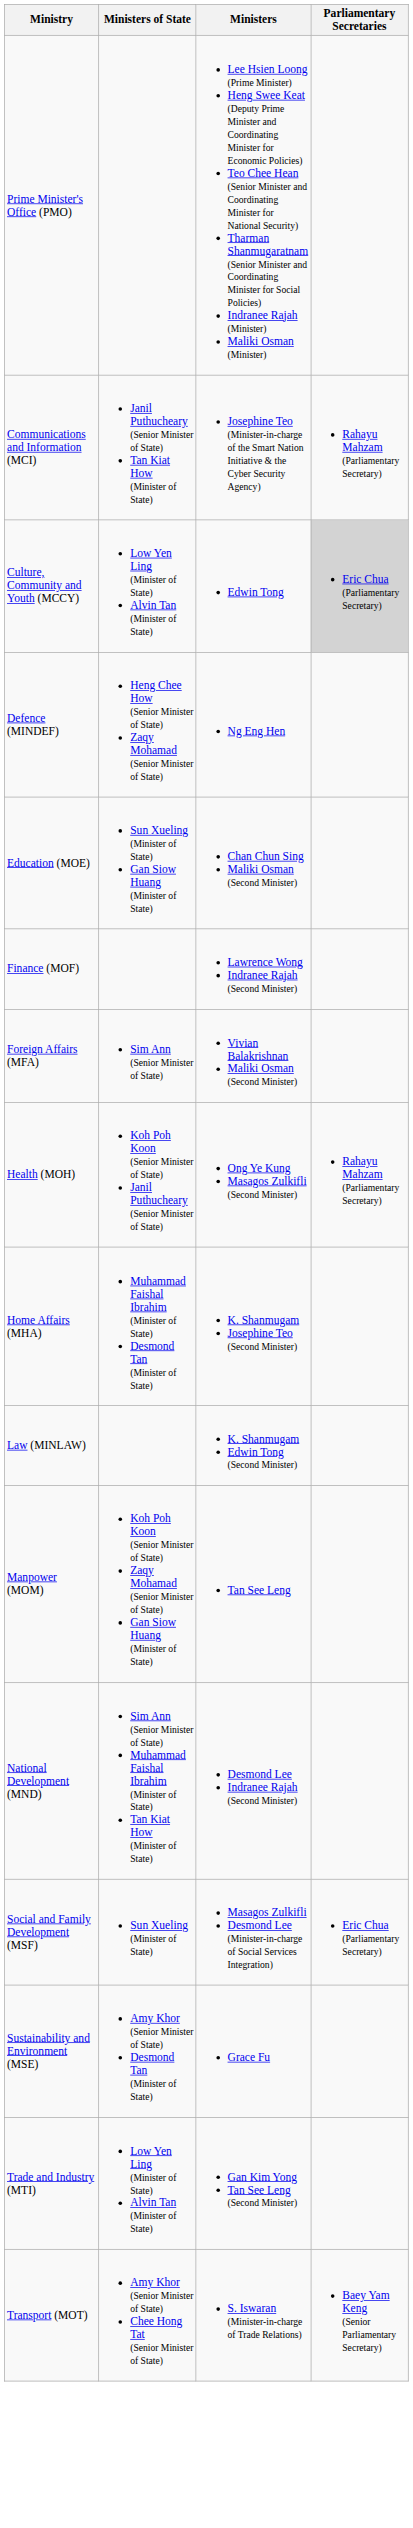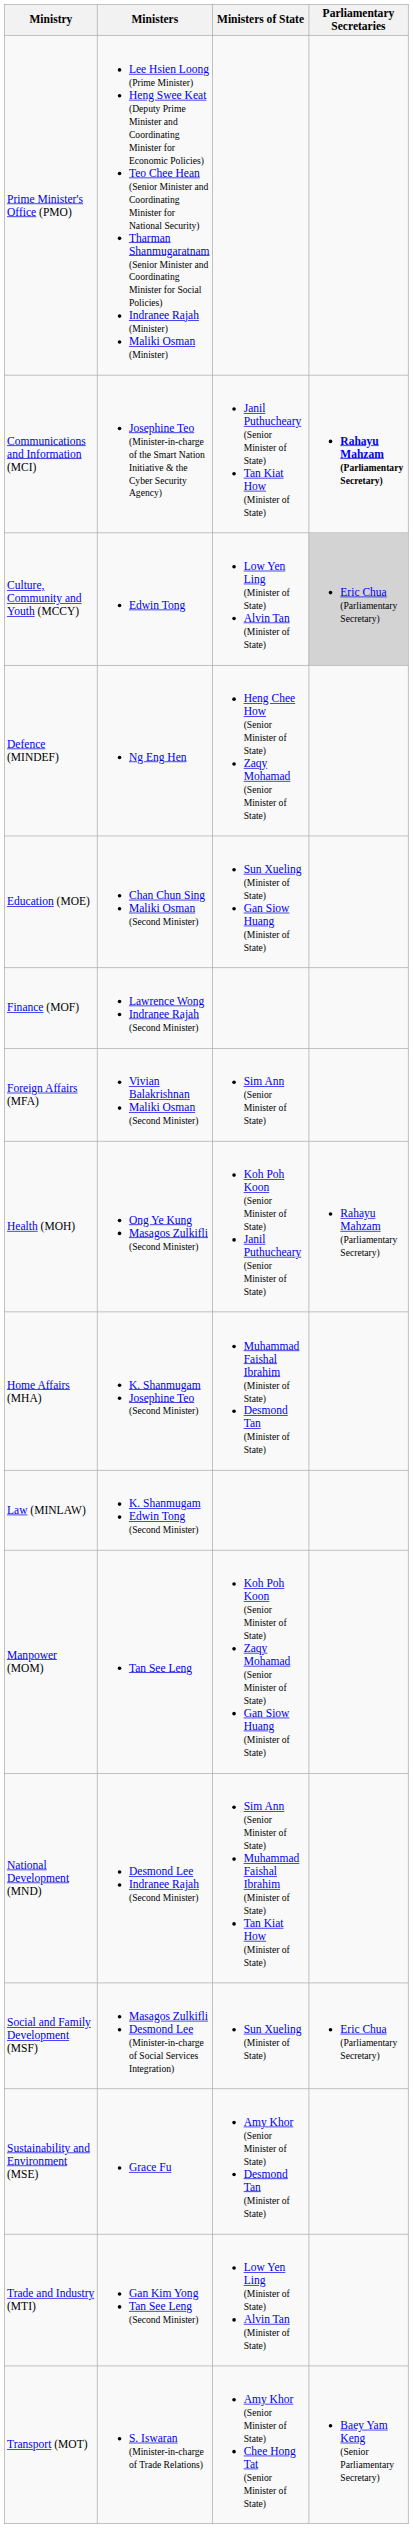columns swapped: Ministers <-> Ministers of State
Communications and Information (MCI) | Parliamentary Secretaries: normal -> bold
